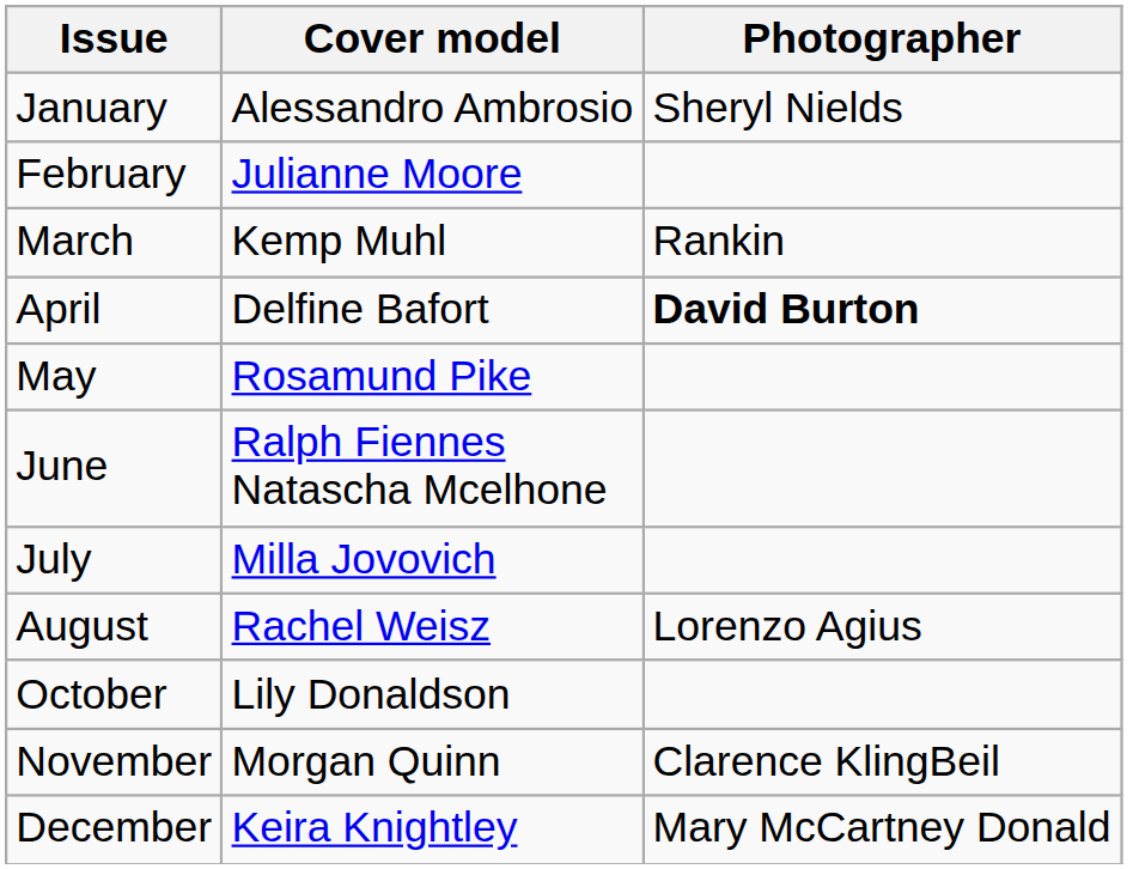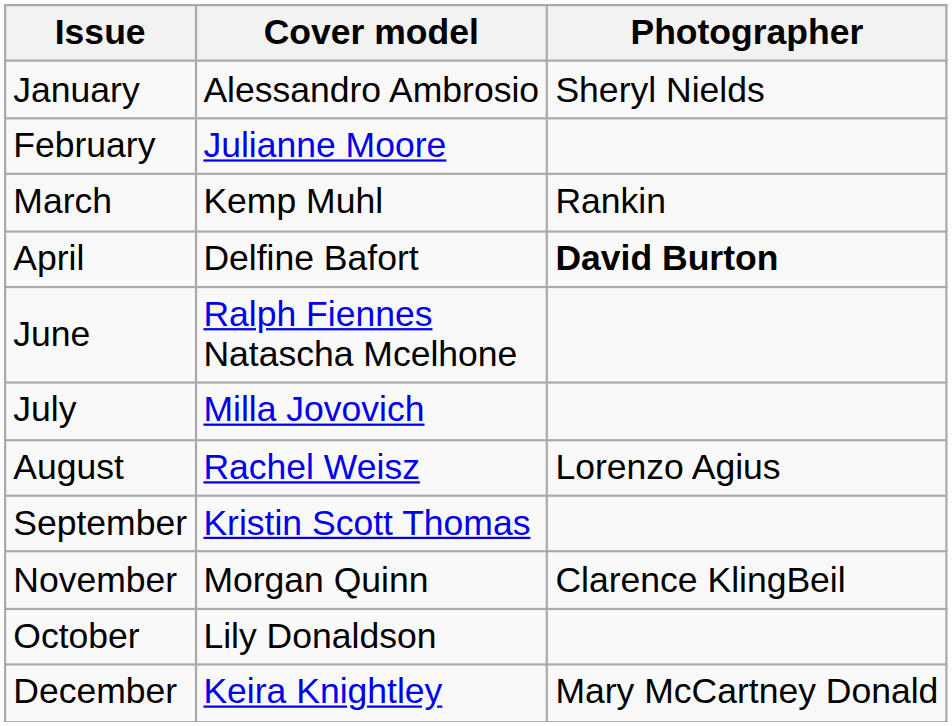- row: May | Rosamund Pike
+ row: September | Kristin Scott Thomas
rows swapped: October <-> November
